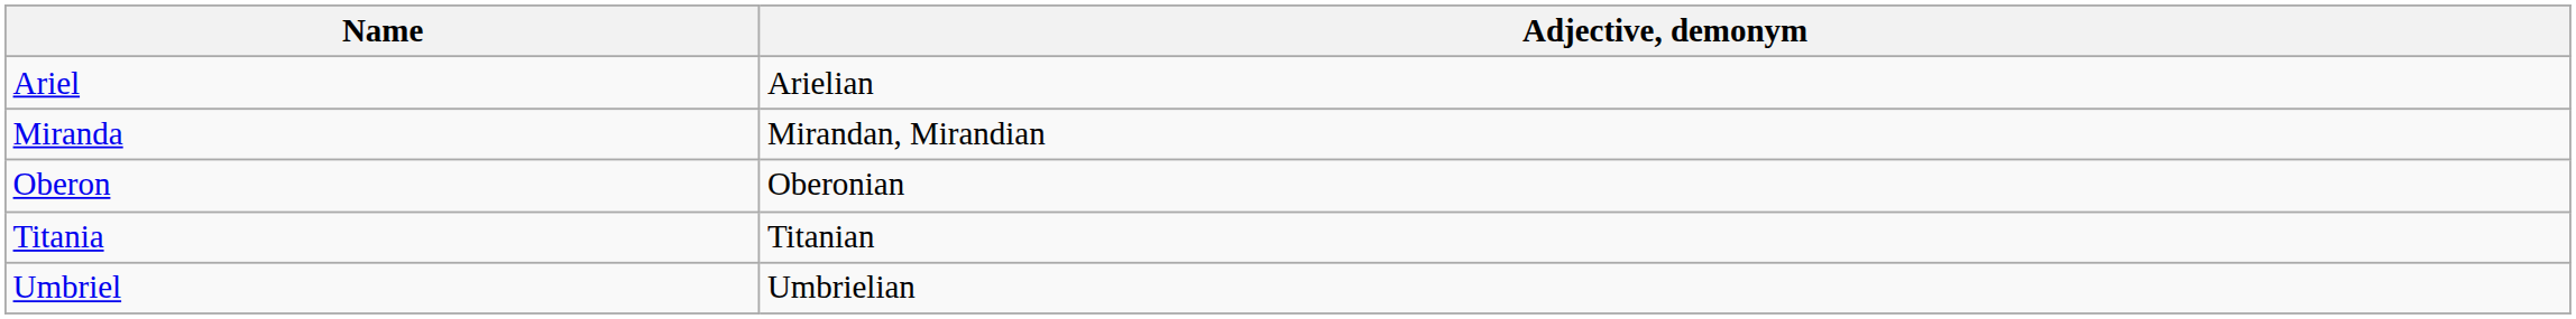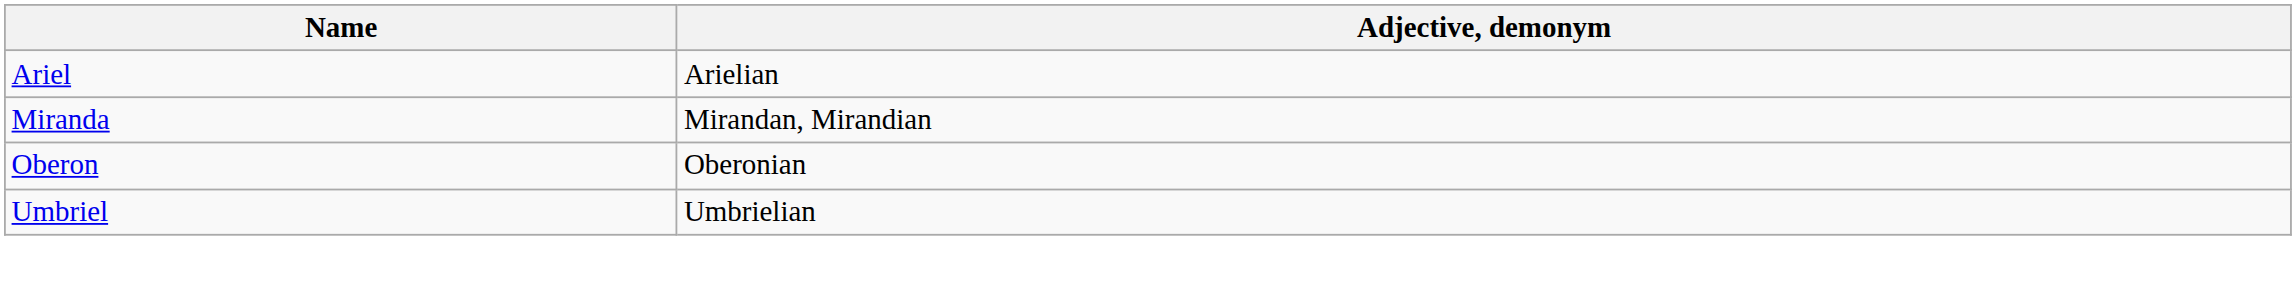- row: Titania | Titanian
